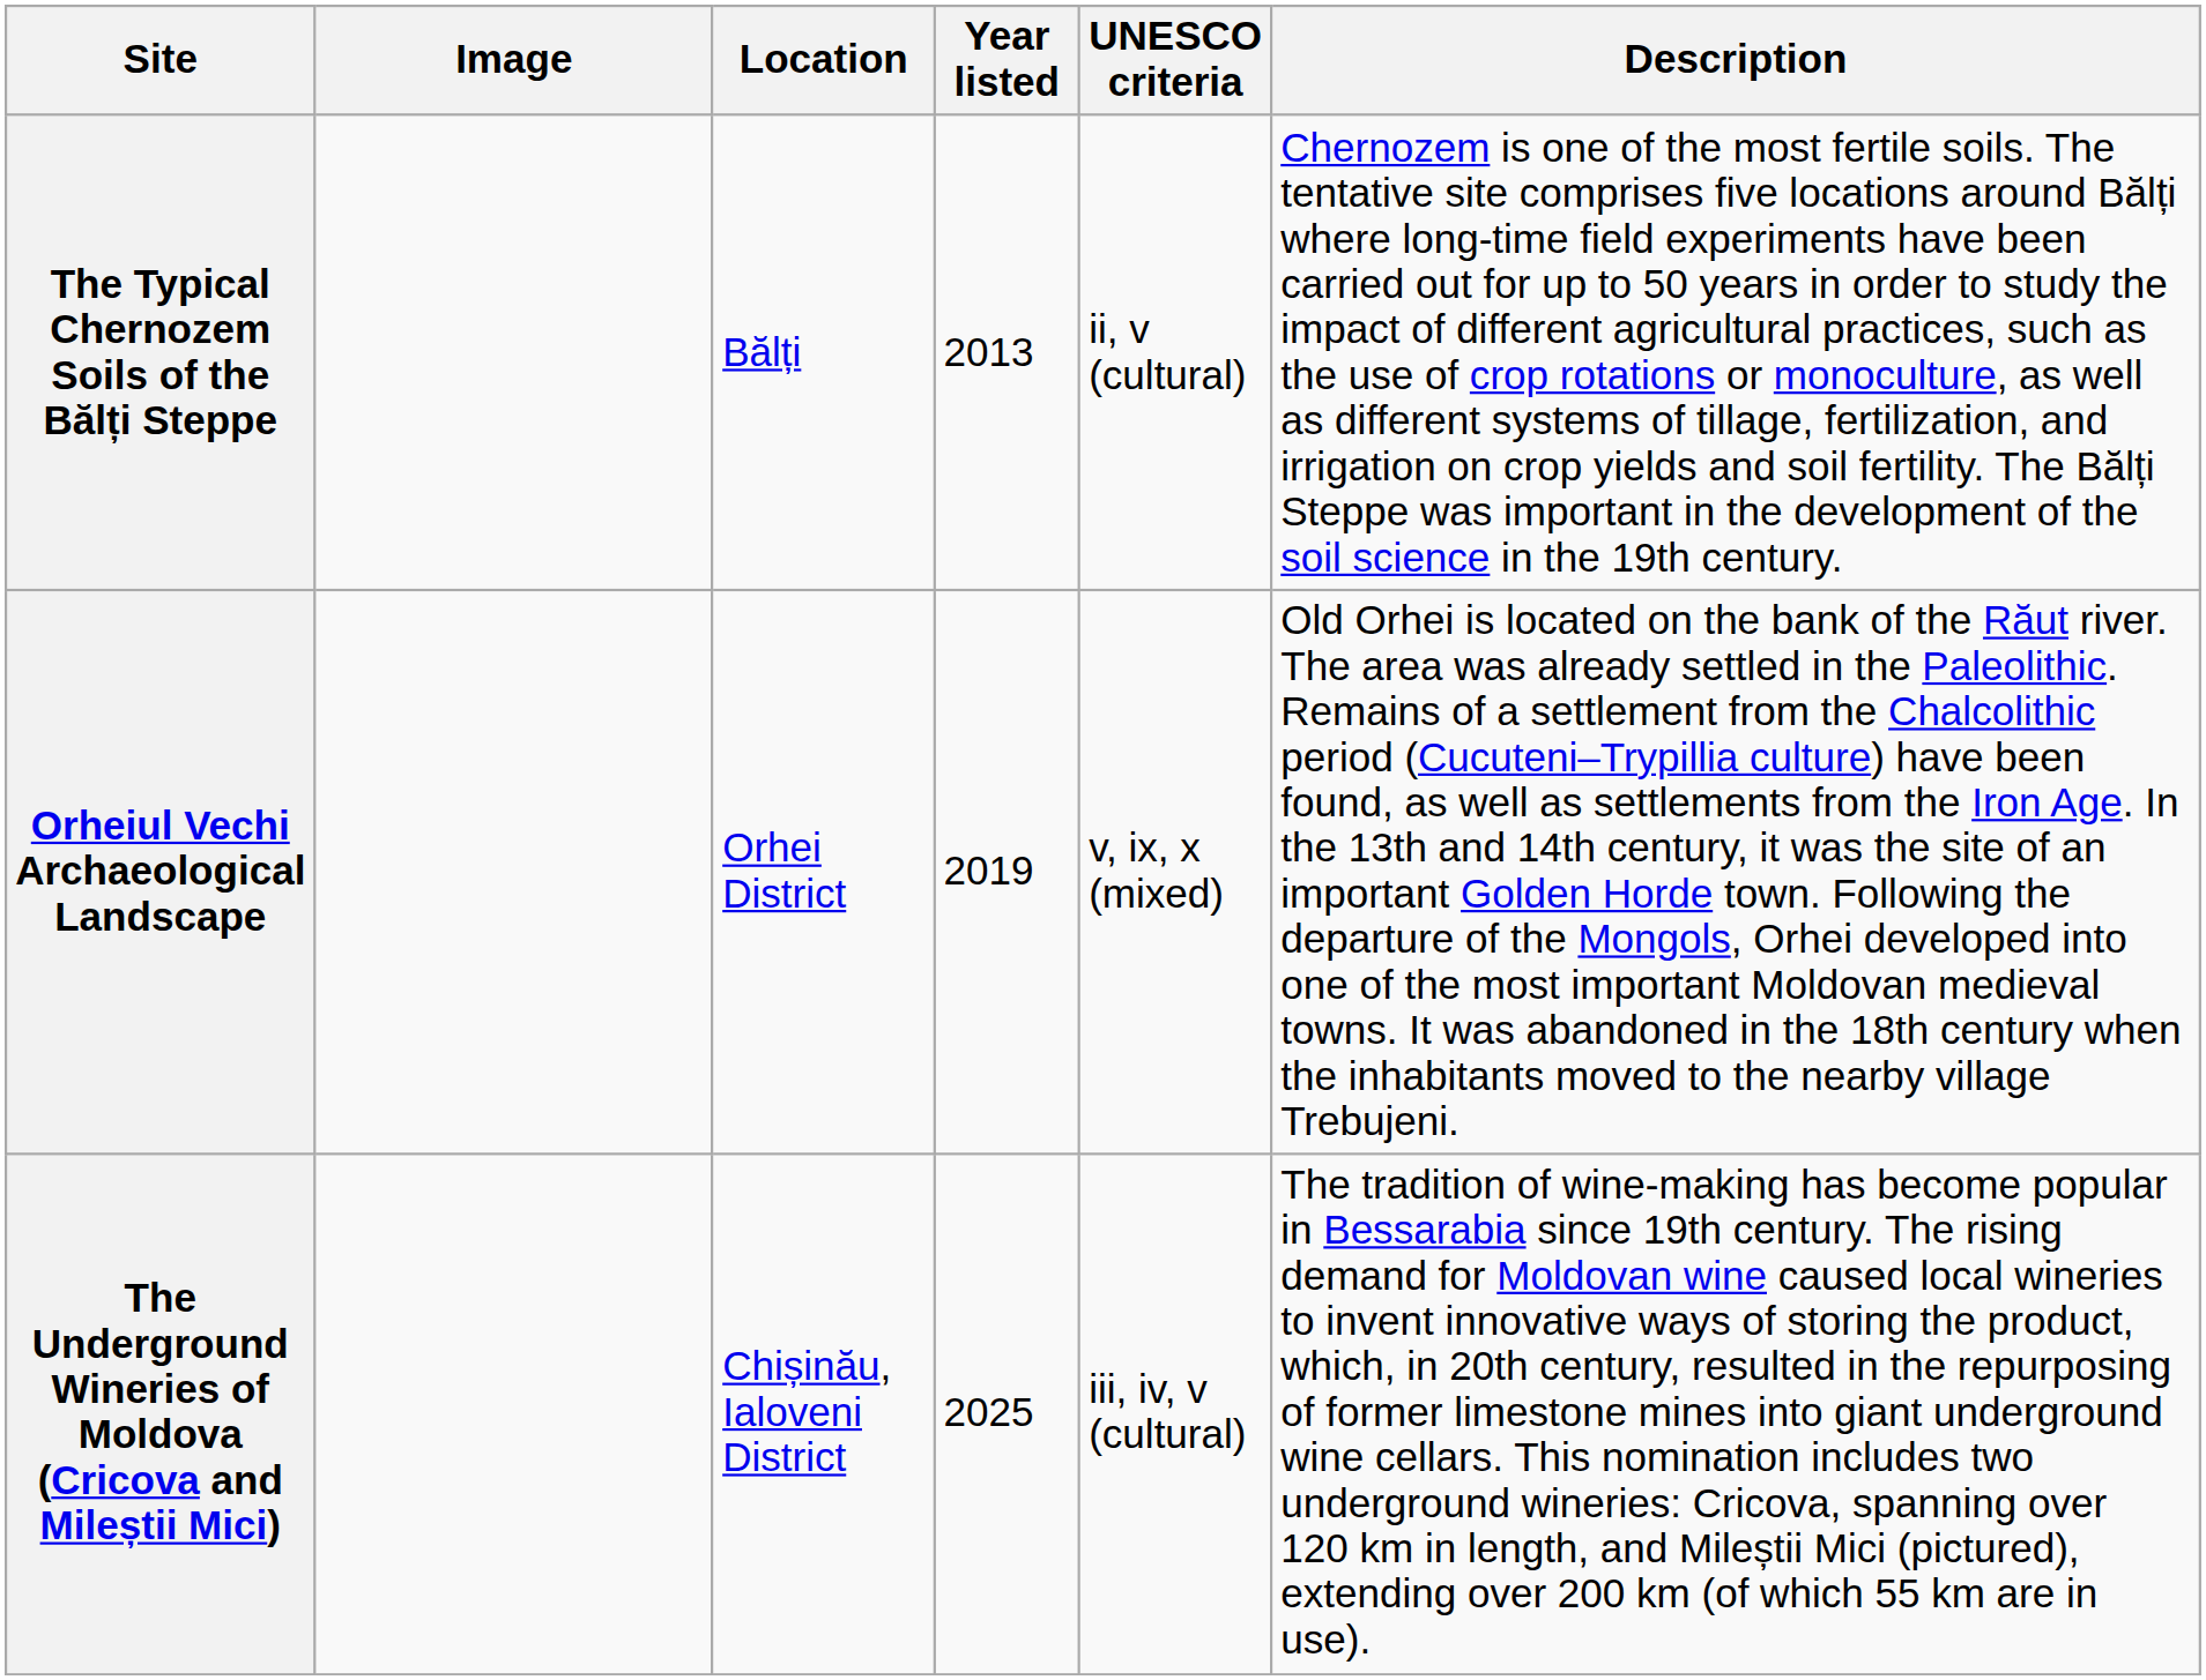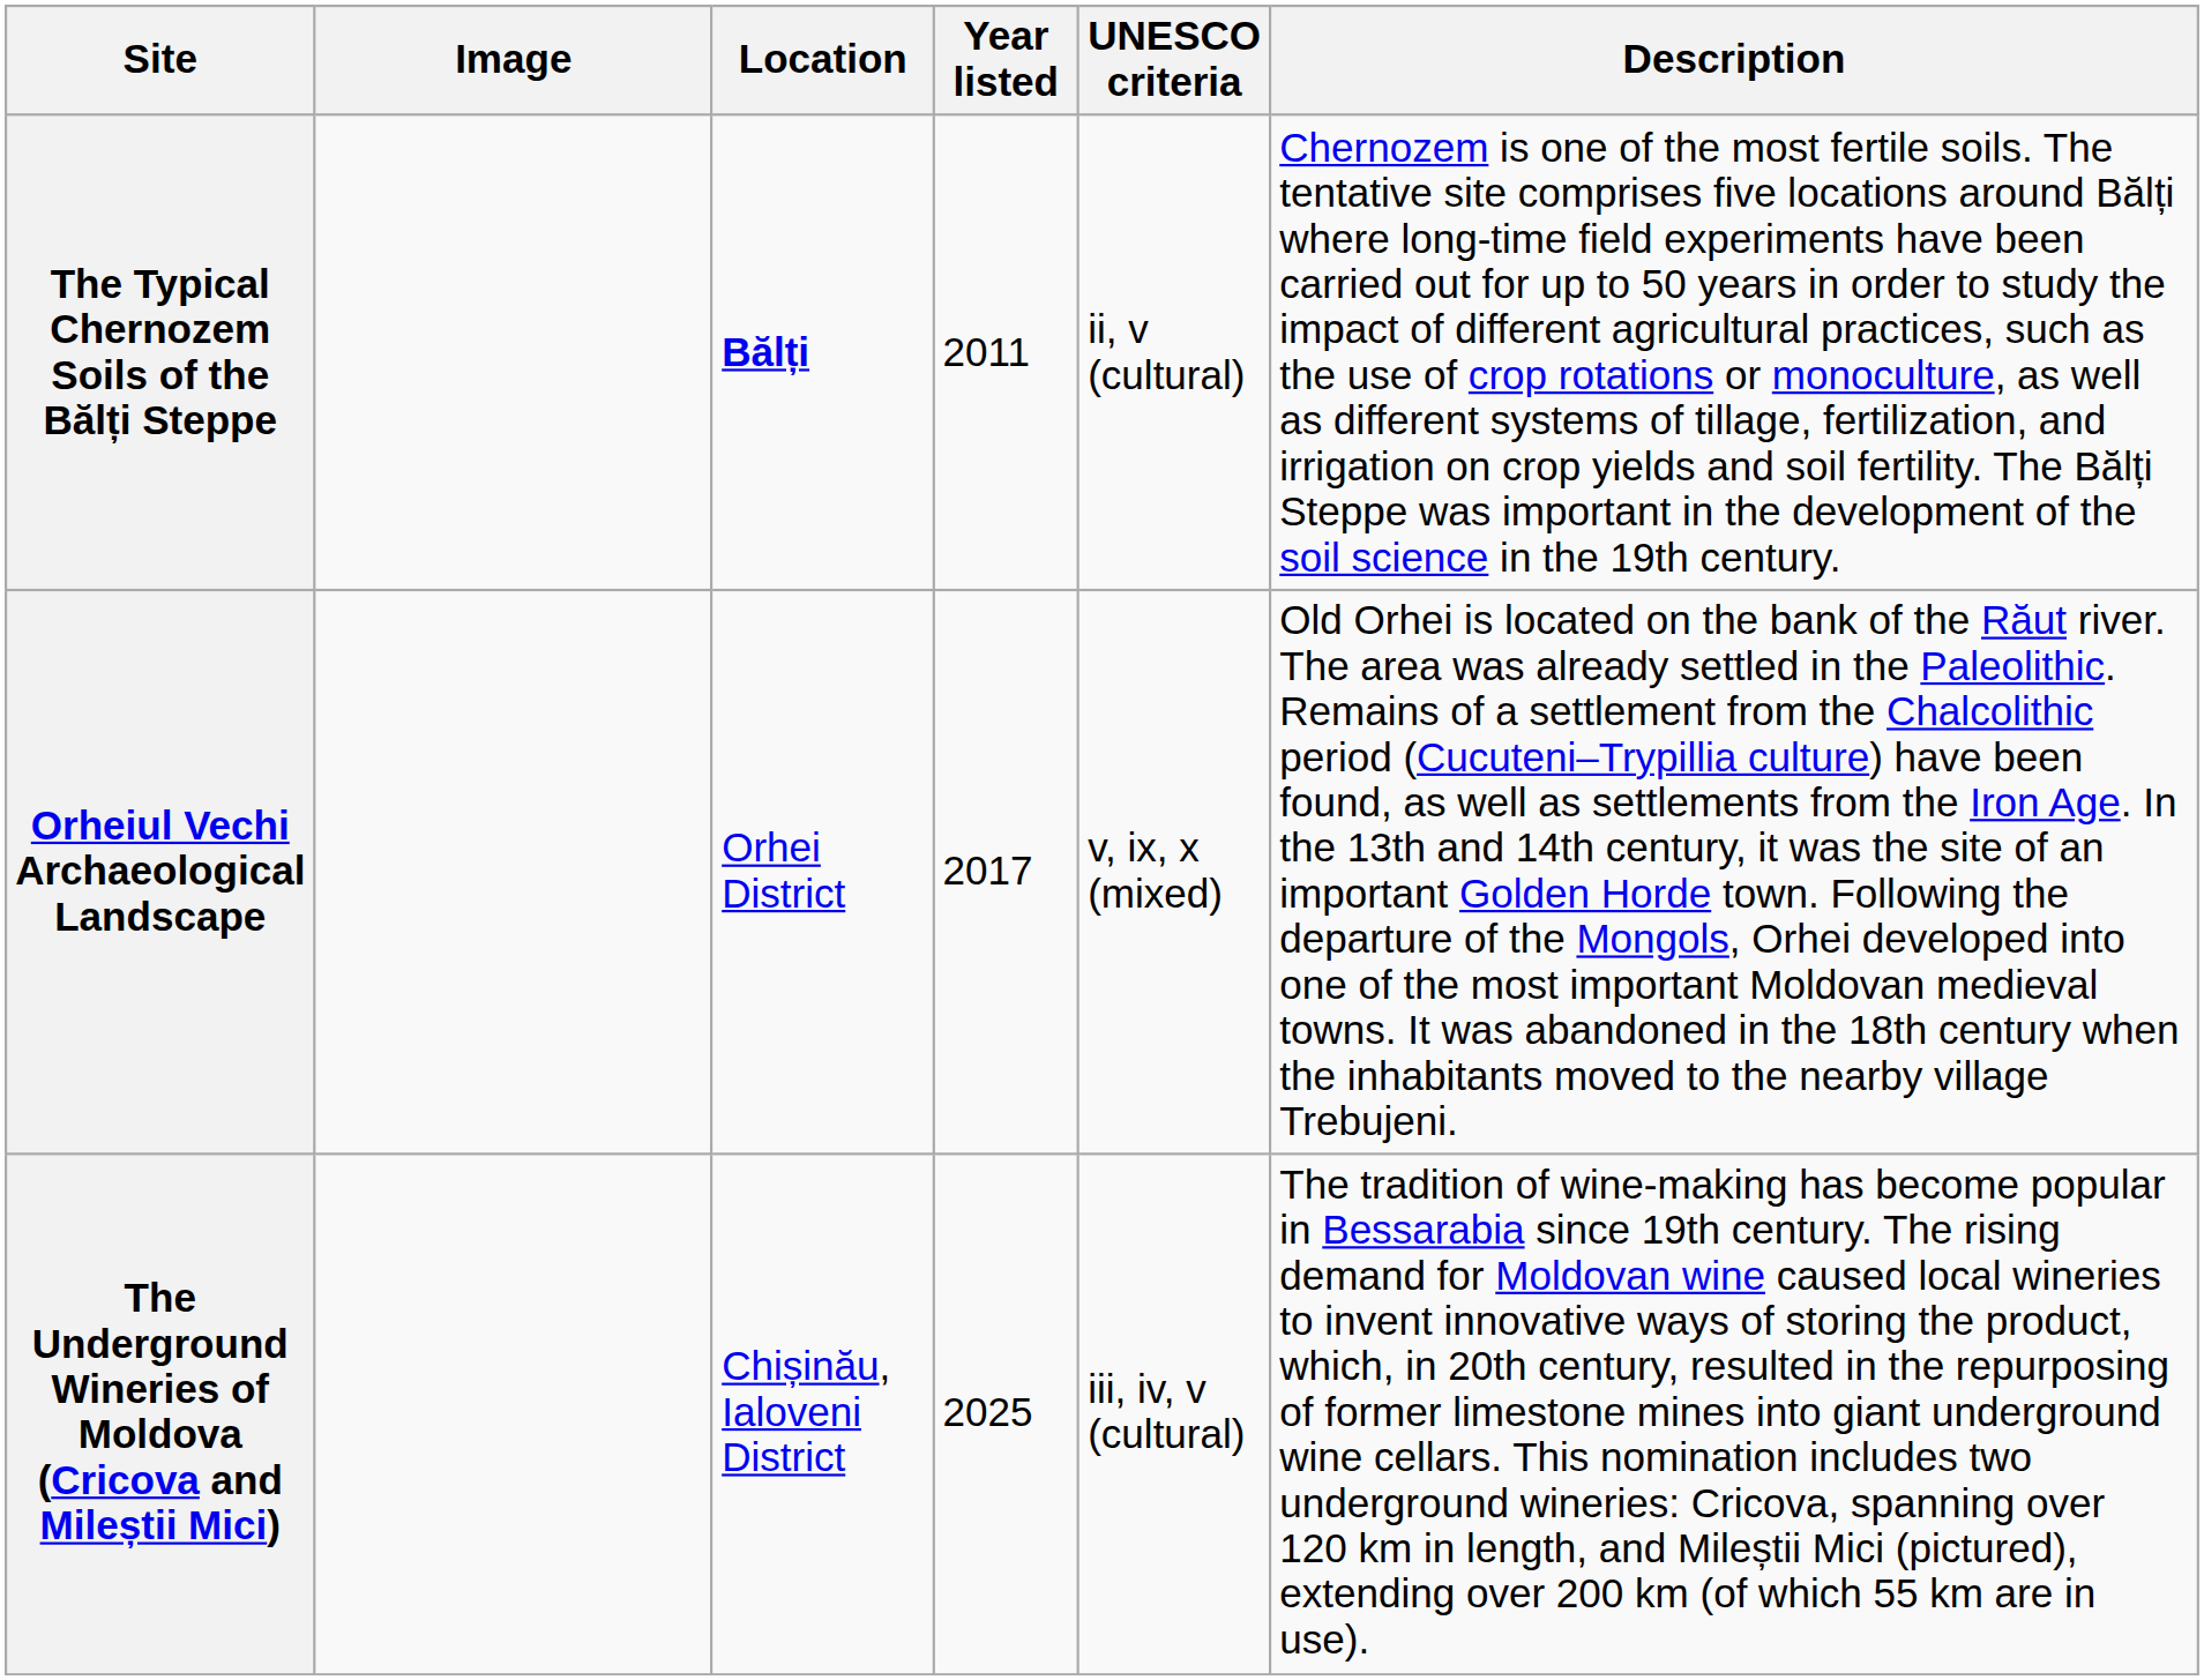The Typical Chernozem Soils of the Bălți Steppe | Location: normal -> bold
The Typical Chernozem Soils of the Bălți Steppe | Year listed: 2013 -> 2011
Orheiul Vechi Archaeological Landscape | Year listed: 2019 -> 2017
